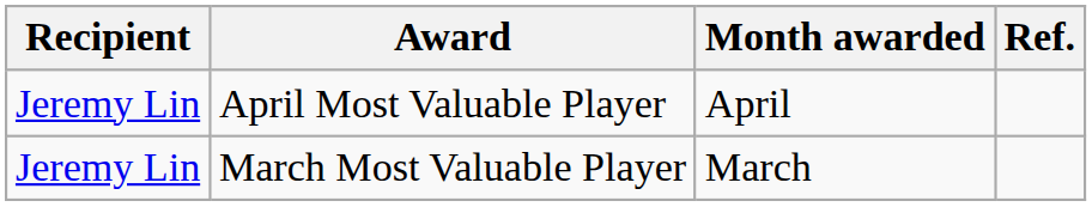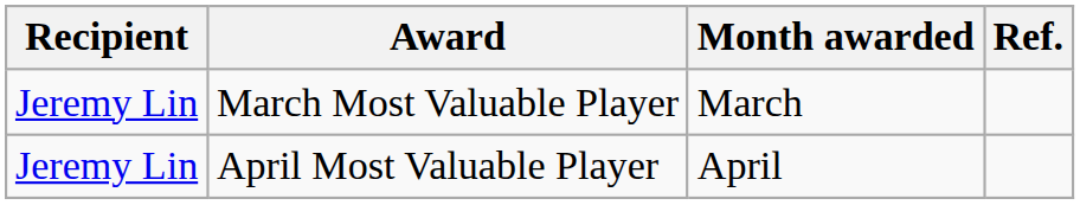rows swapped: March Most Valuable Player <-> April Most Valuable Player
